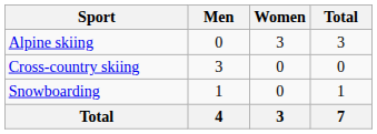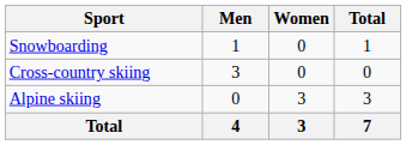rows swapped: Alpine skiing <-> Snowboarding
